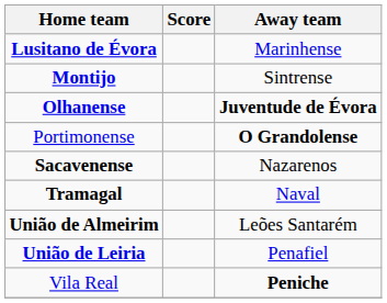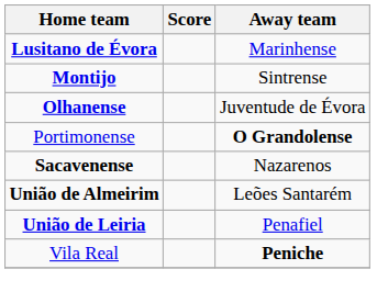Olhanense | Away team: bold -> normal
- row: Tramagal | Naval
